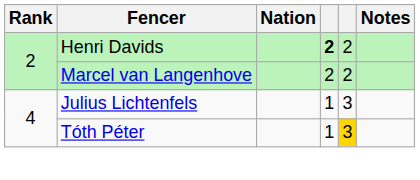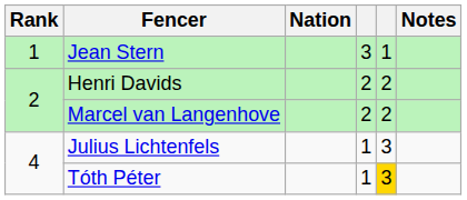+ row: 1 | Jean Stern | 3 | 1
Henri Davids | column 4: bold -> normal
